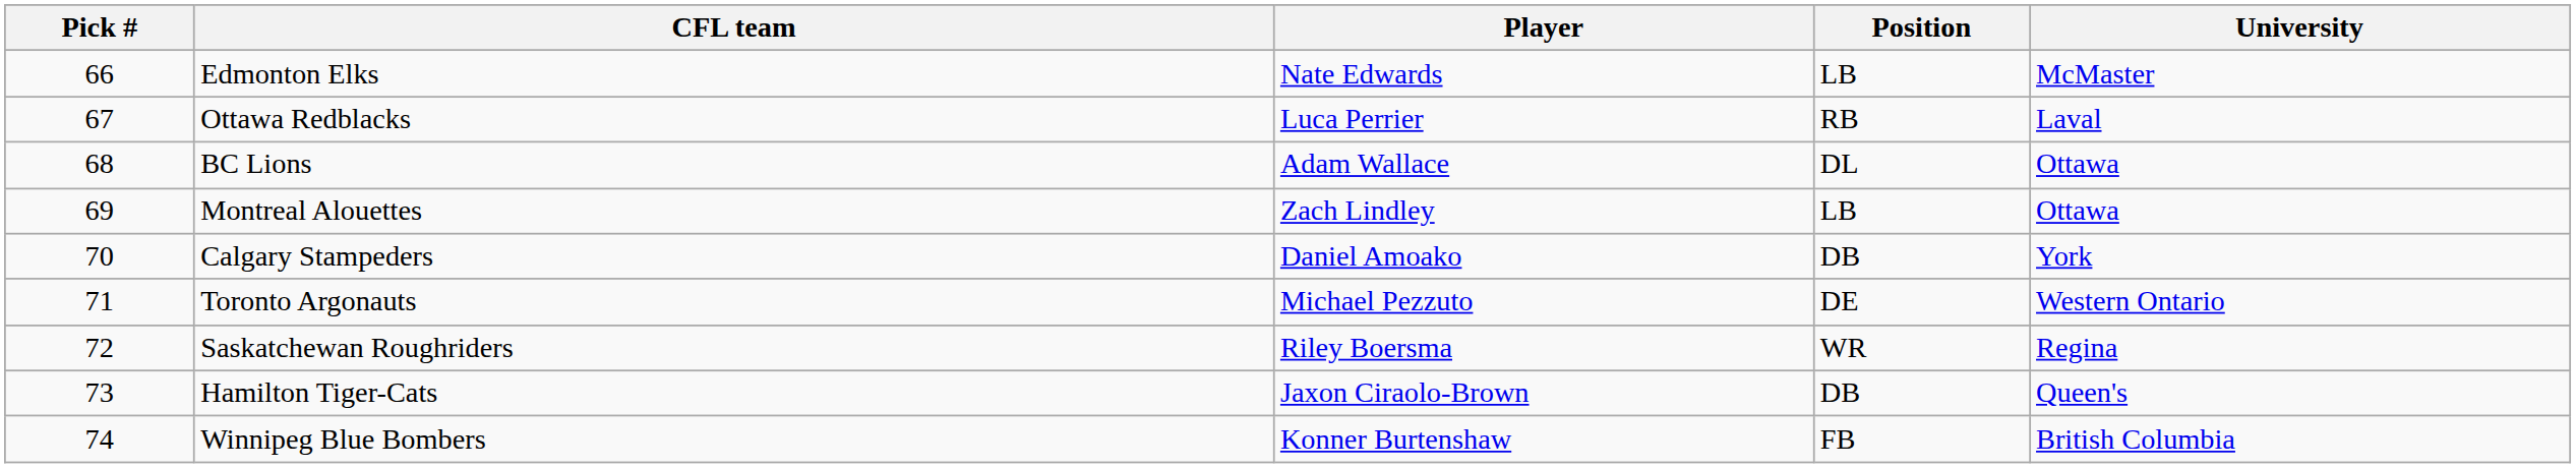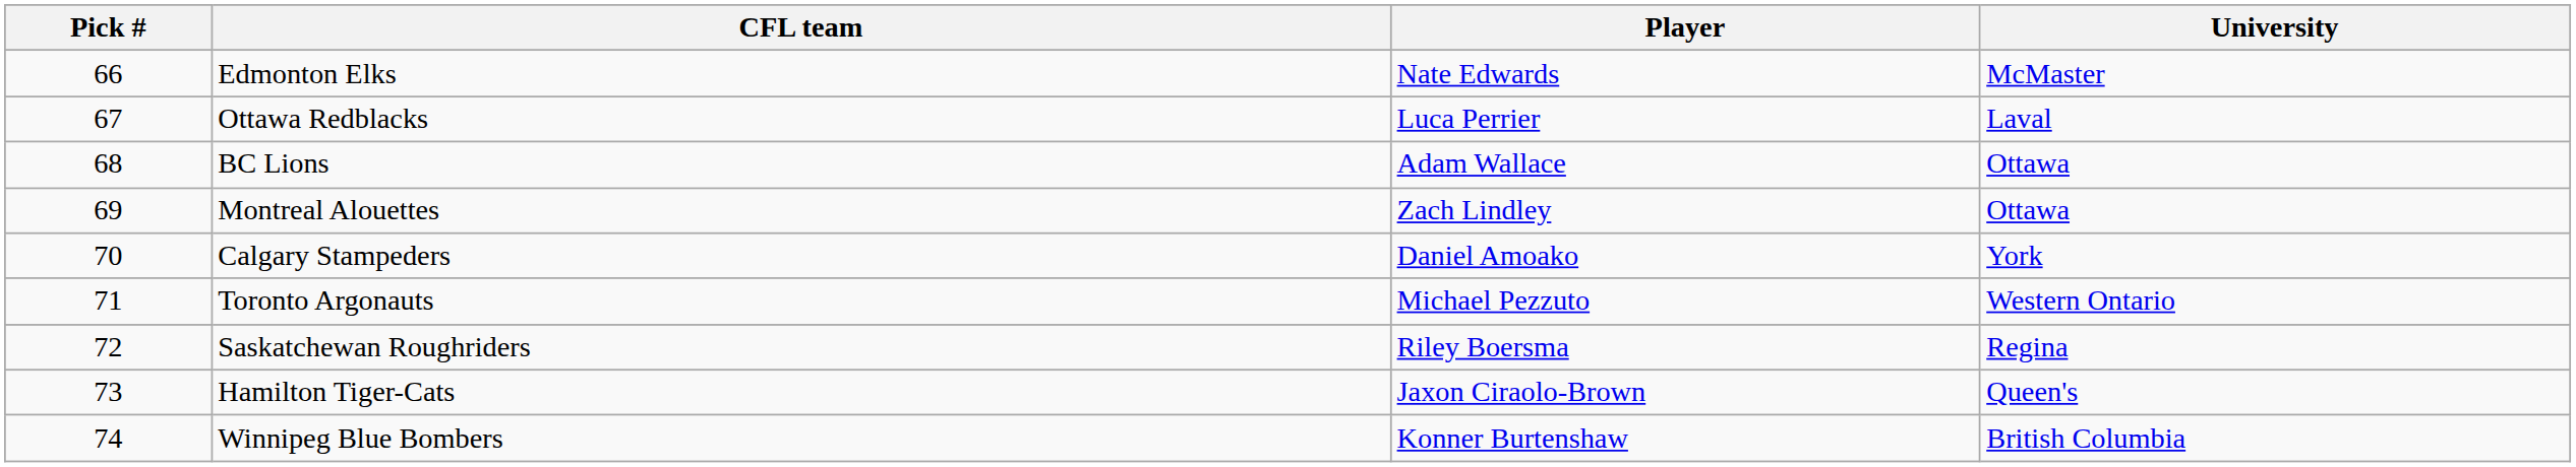- column: Position | LB | RB | DL | LB | DB | DE | WR | DB | FB
